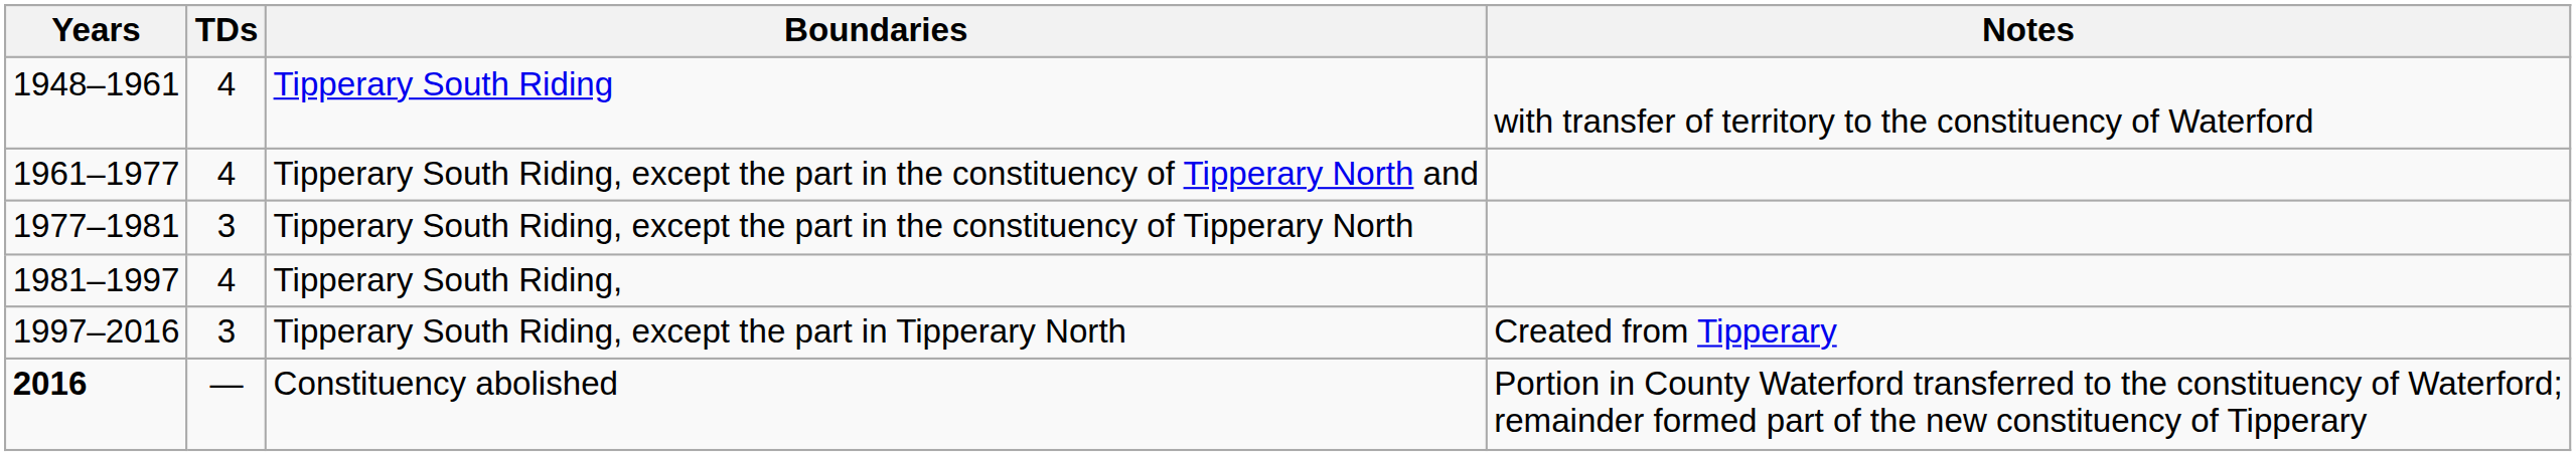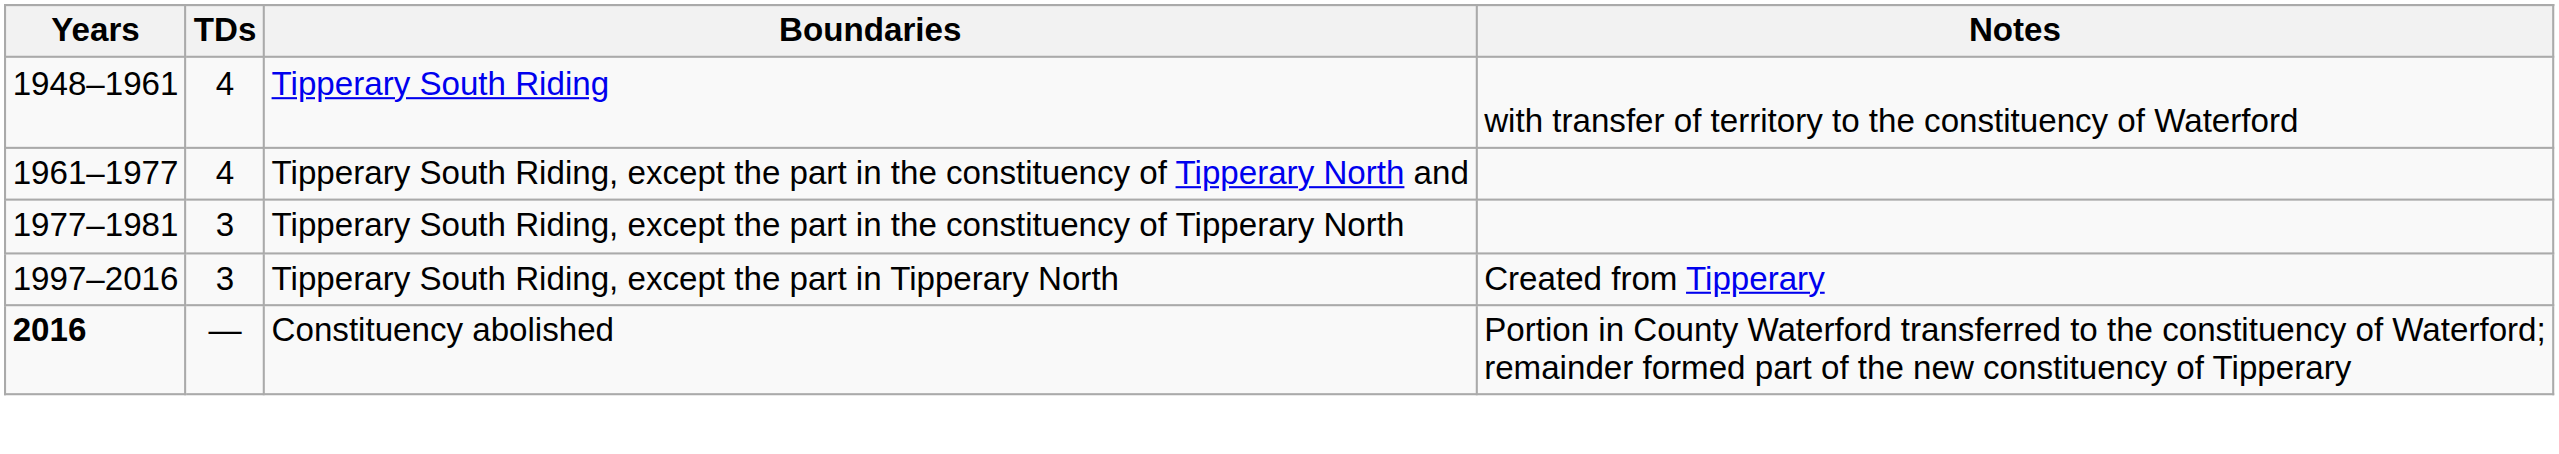- row: 1981–1997 | 4 | Tipperary South Riding,
